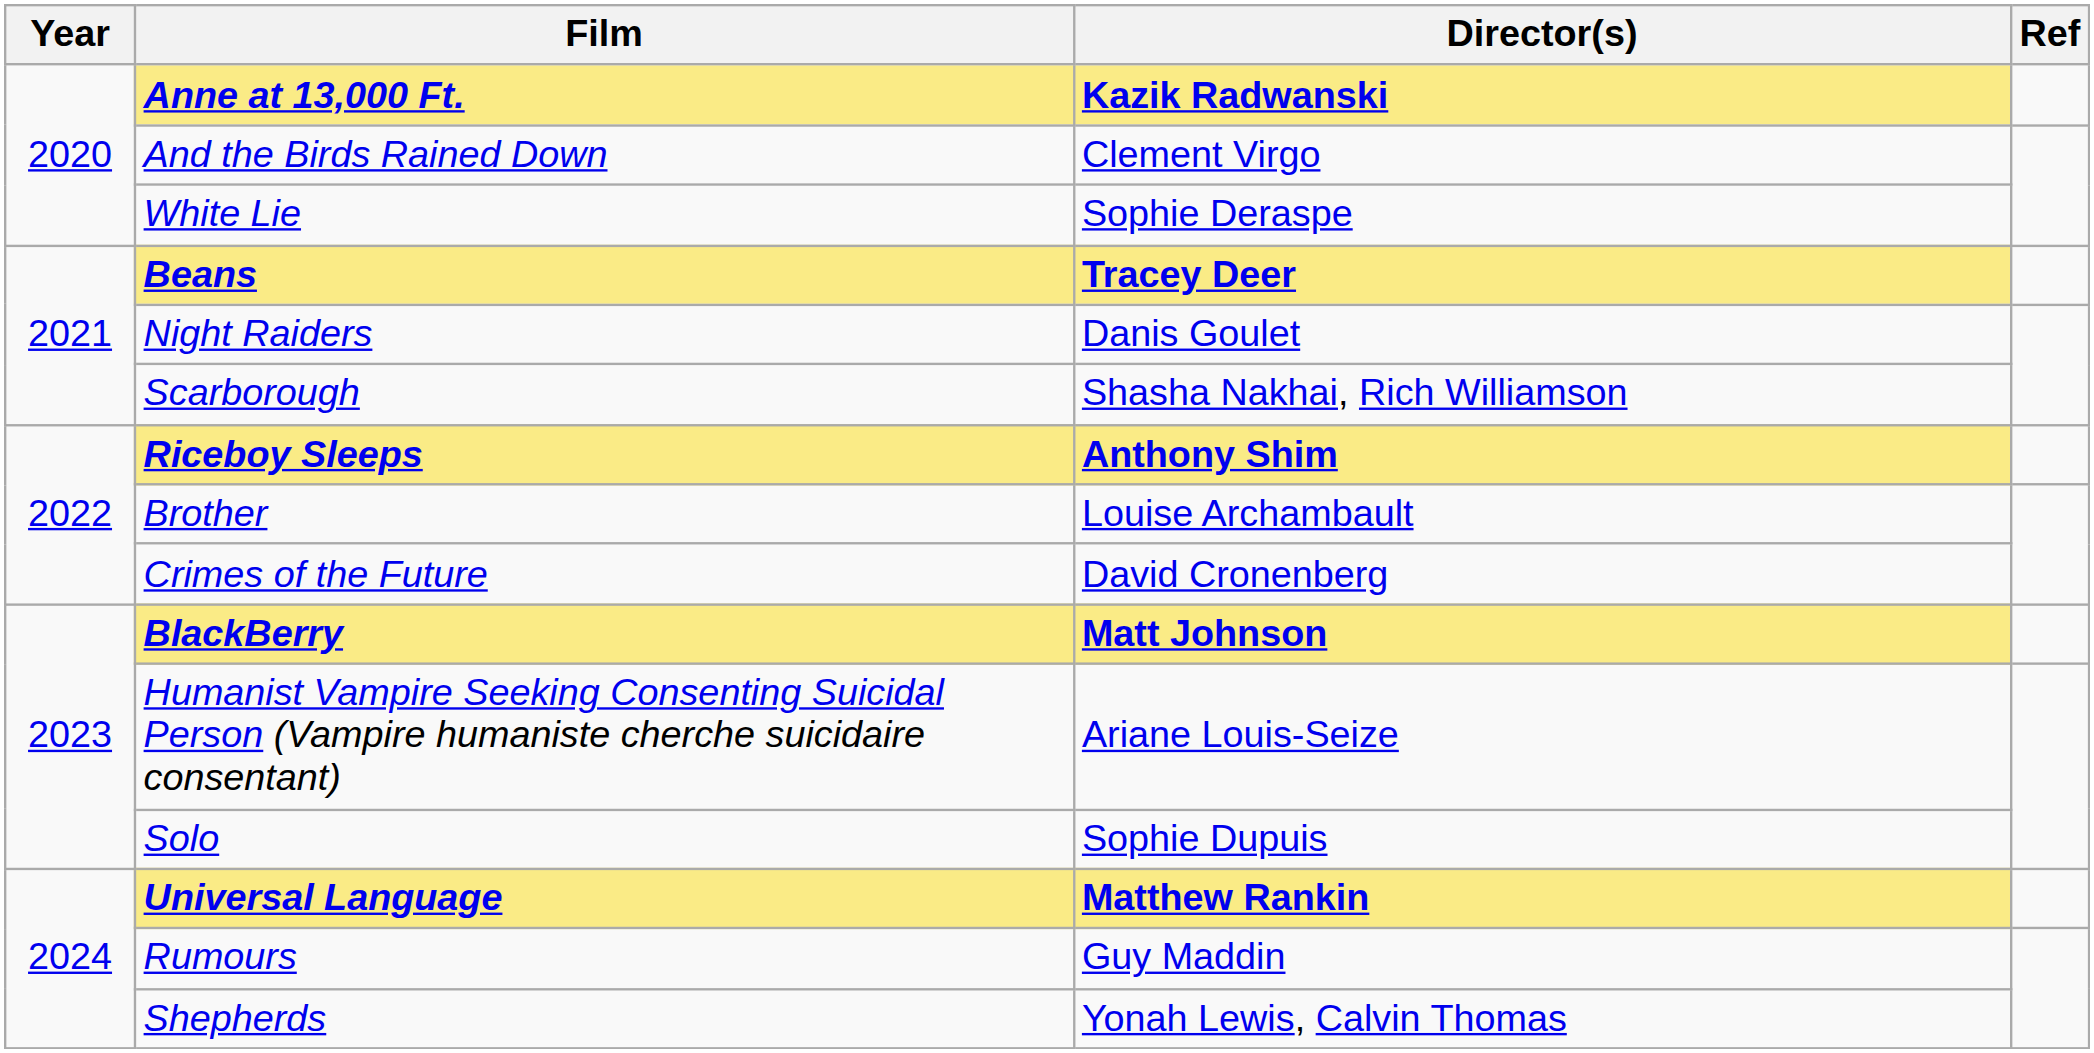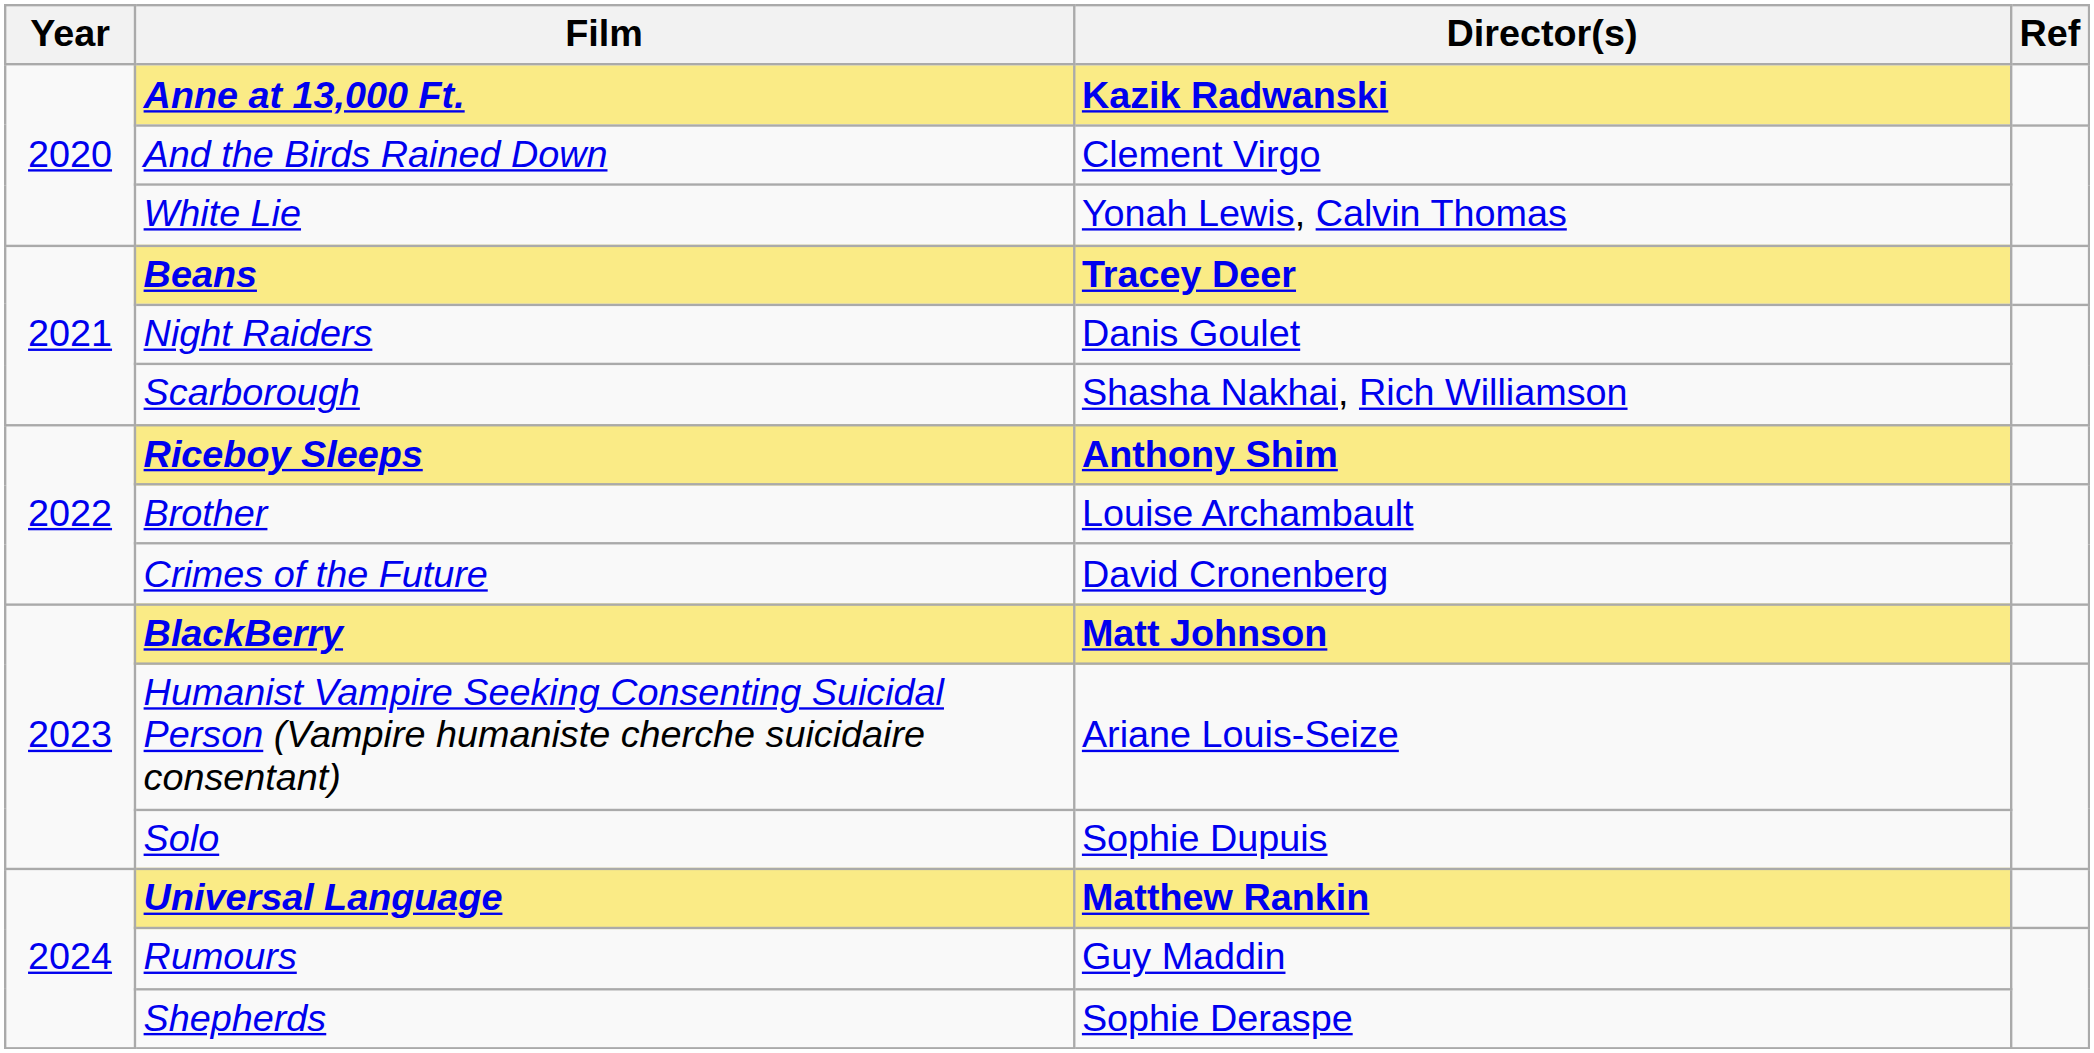White Lie | Director(s): Sophie Deraspe -> Yonah Lewis, Calvin Thomas
Shepherds | Director(s): Yonah Lewis, Calvin Thomas -> Sophie Deraspe
